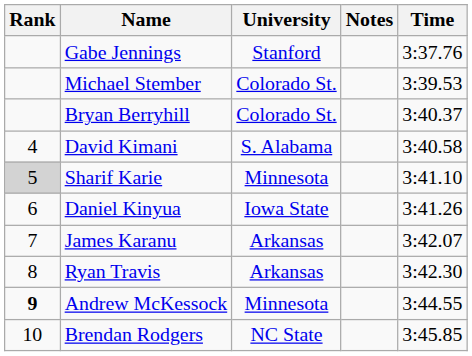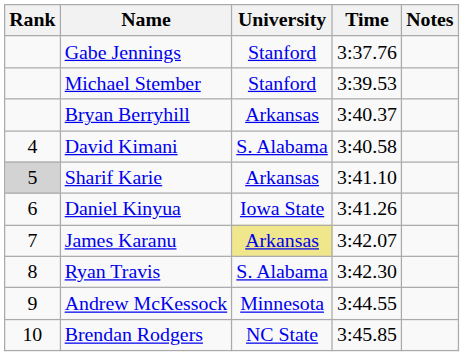columns swapped: Time <-> Notes
Michael Stember | University: Colorado St. -> Stanford
Bryan Berryhill | University: Colorado St. -> Arkansas
Sharif Karie | University: Minnesota -> Arkansas
James Karanu | University: no background -> khaki background
Ryan Travis | University: Arkansas -> S. Alabama
Andrew McKessock | Rank: bold -> normal
